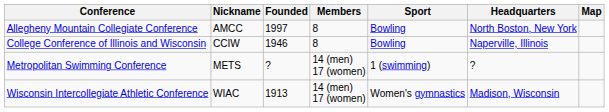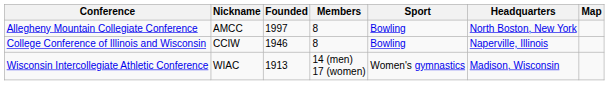- row: Metropolitan Swimming Conference | METS | ? | 14 (men) 17 (women) | 1 (swimming) | ?
